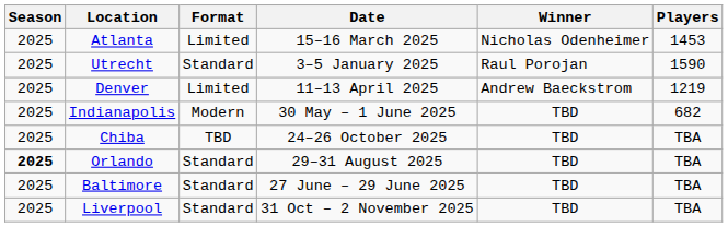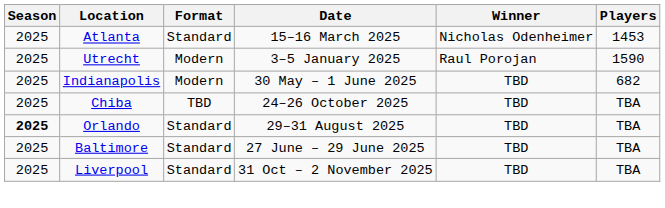Atlanta | Format: Limited -> Standard
Utrecht | Format: Standard -> Modern
- row: 2025 | Denver | Limited | 11–13 April 2025 | Andrew Baeckstrom | 1219
